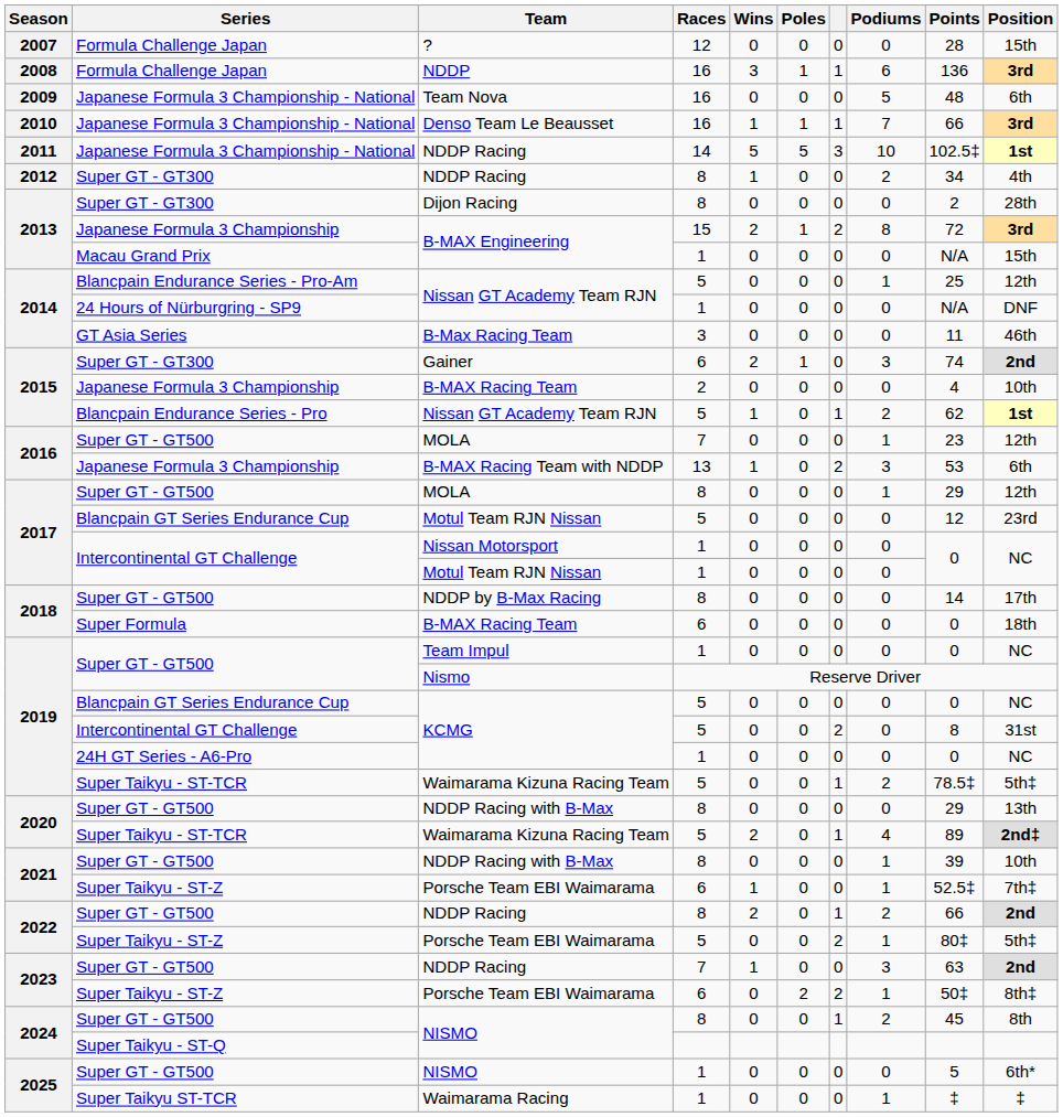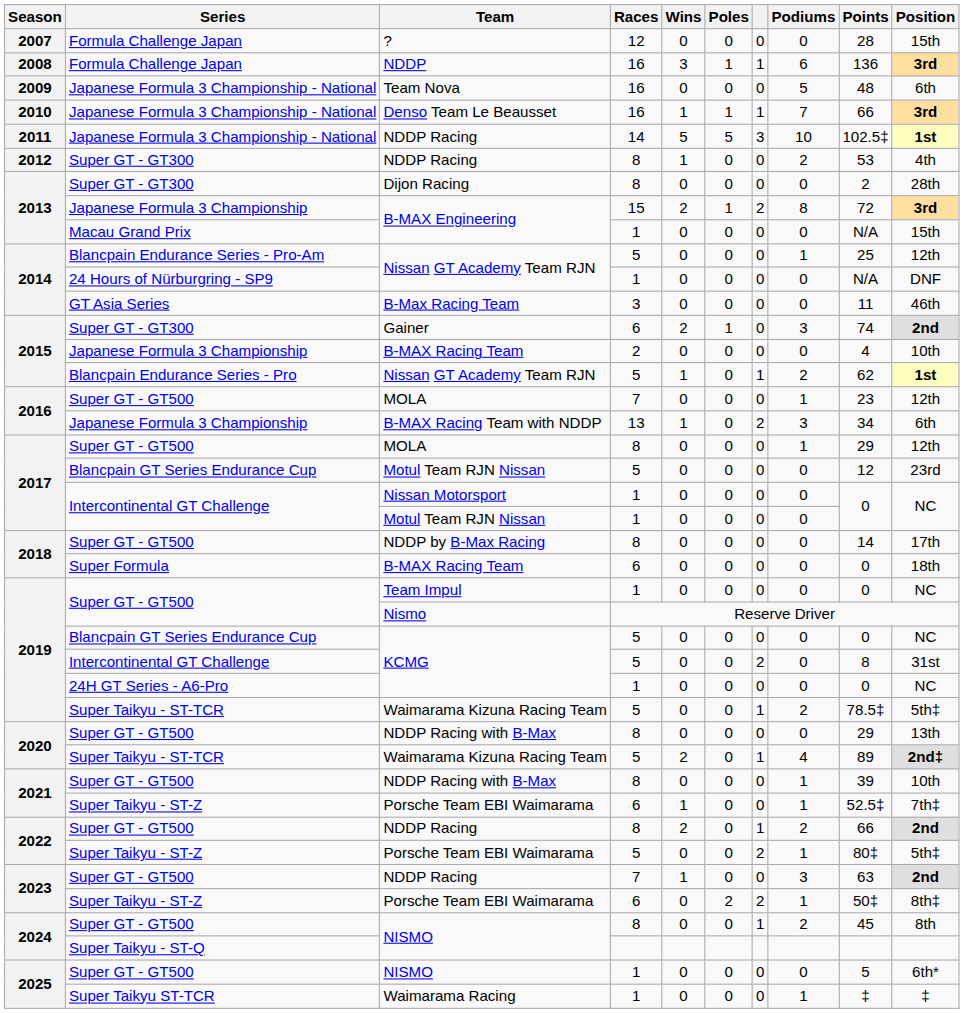2012 / NDDP Racing | Points: 34 -> 53
B-MAX Racing Team with NDDP | Points: 53 -> 34
